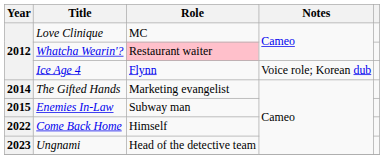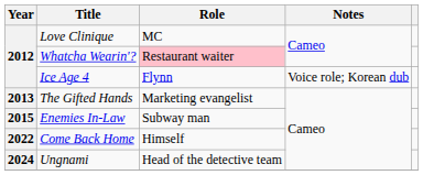The Gifted Hands | Year: 2014 -> 2013
Ungnami | Year: 2023 -> 2024
